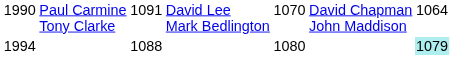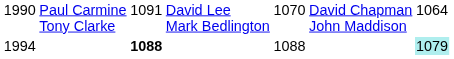1994 | column 3: normal -> bold
1994 | column 5: 1080 -> 1088
